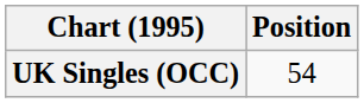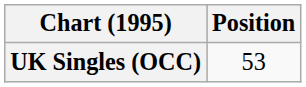UK Singles (OCC) | Position: 54 -> 53
